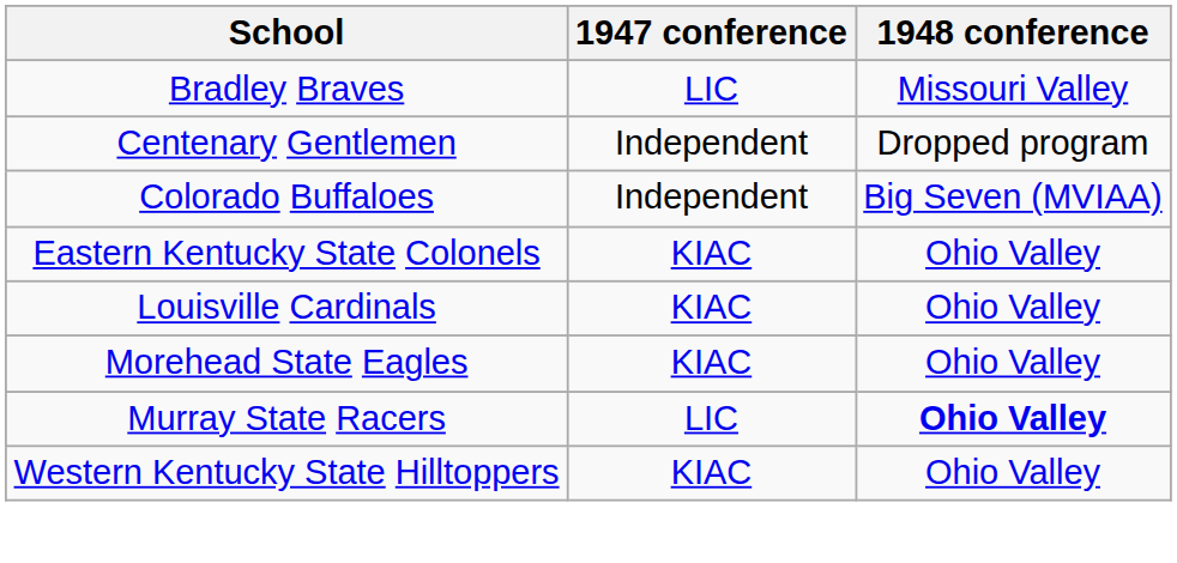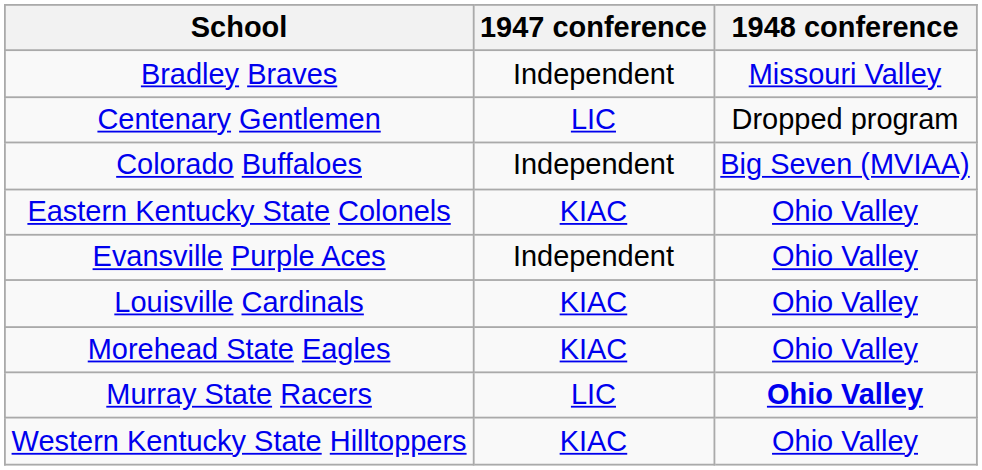Bradley Braves | 1947 conference: LIC -> Independent
Centenary Gentlemen | 1947 conference: Independent -> LIC
+ row: Evansville Purple Aces | Independent | Ohio Valley
